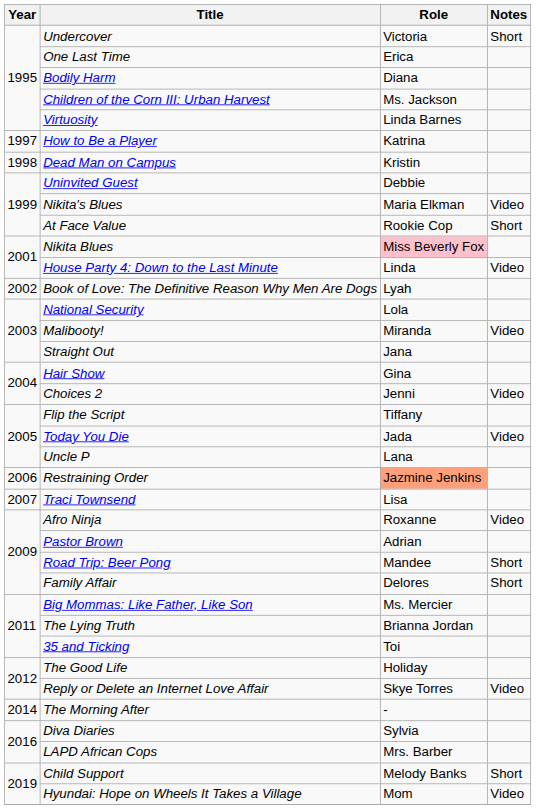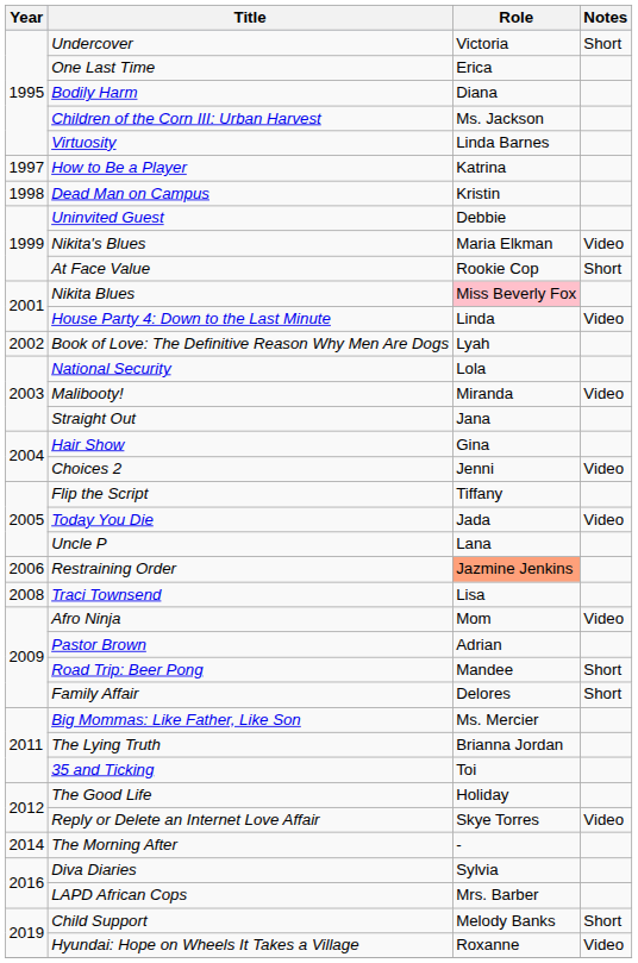Traci Townsend | Year: 2007 -> 2008
Afro Ninja | Role: Roxanne -> Mom
Hyundai: Hope on Wheels It Takes a Village | Role: Mom -> Roxanne
